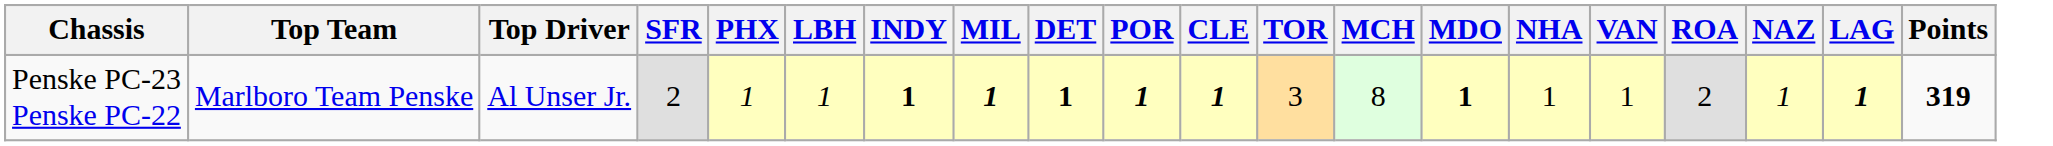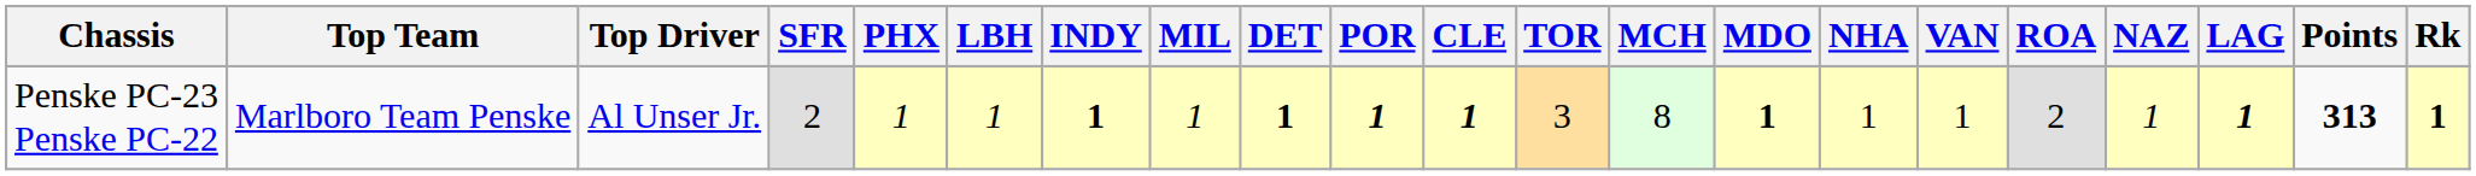+ column: Rk | 1
Penske PC-23 Penske PC-22 | MIL: bold -> normal
Penske PC-23 Penske PC-22 | Points: 319 -> 313
